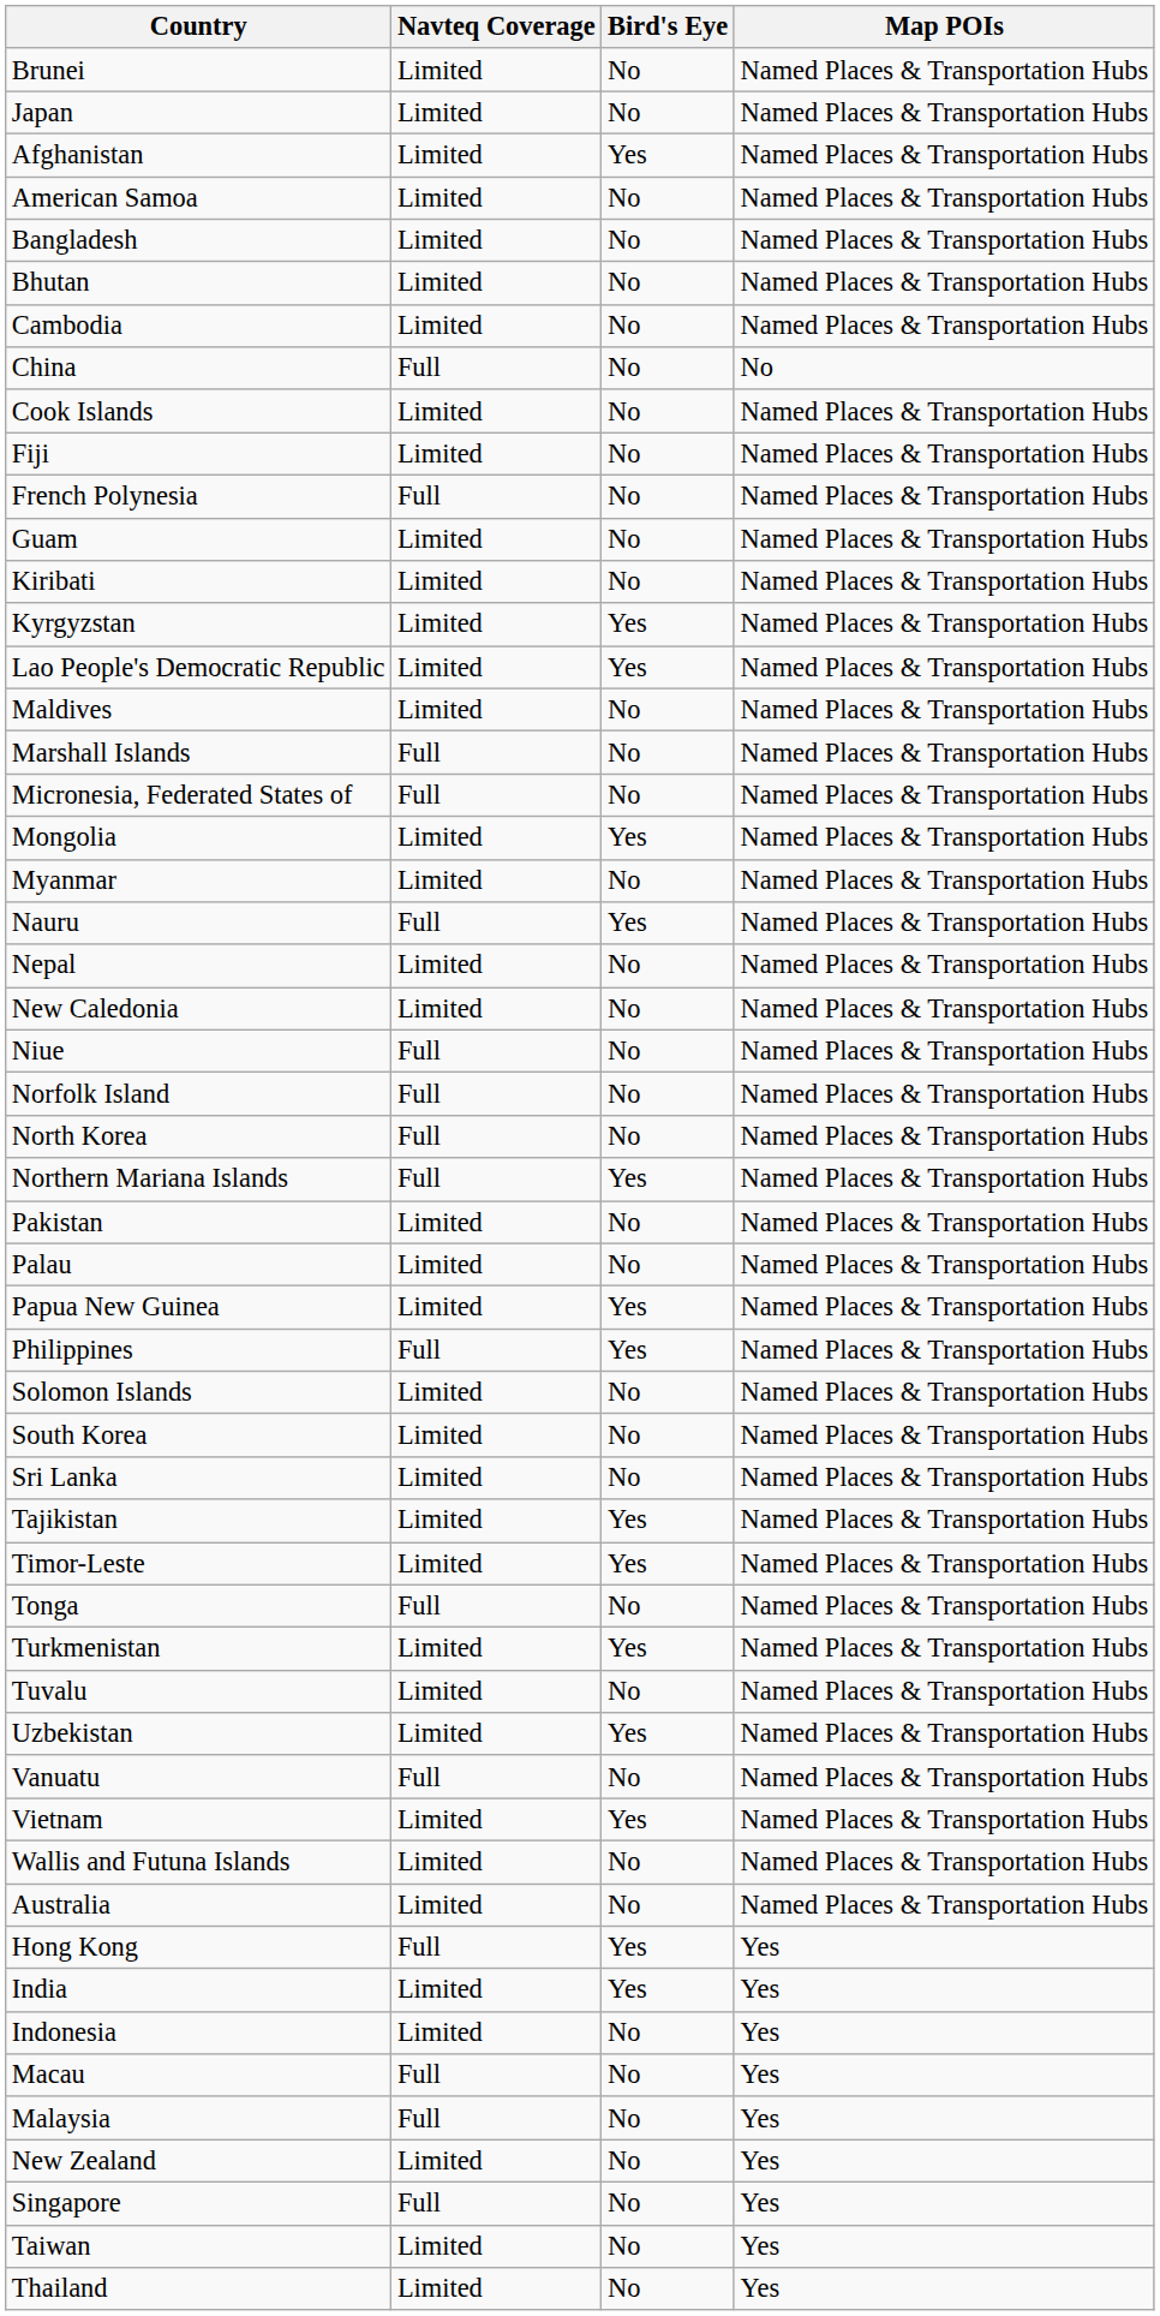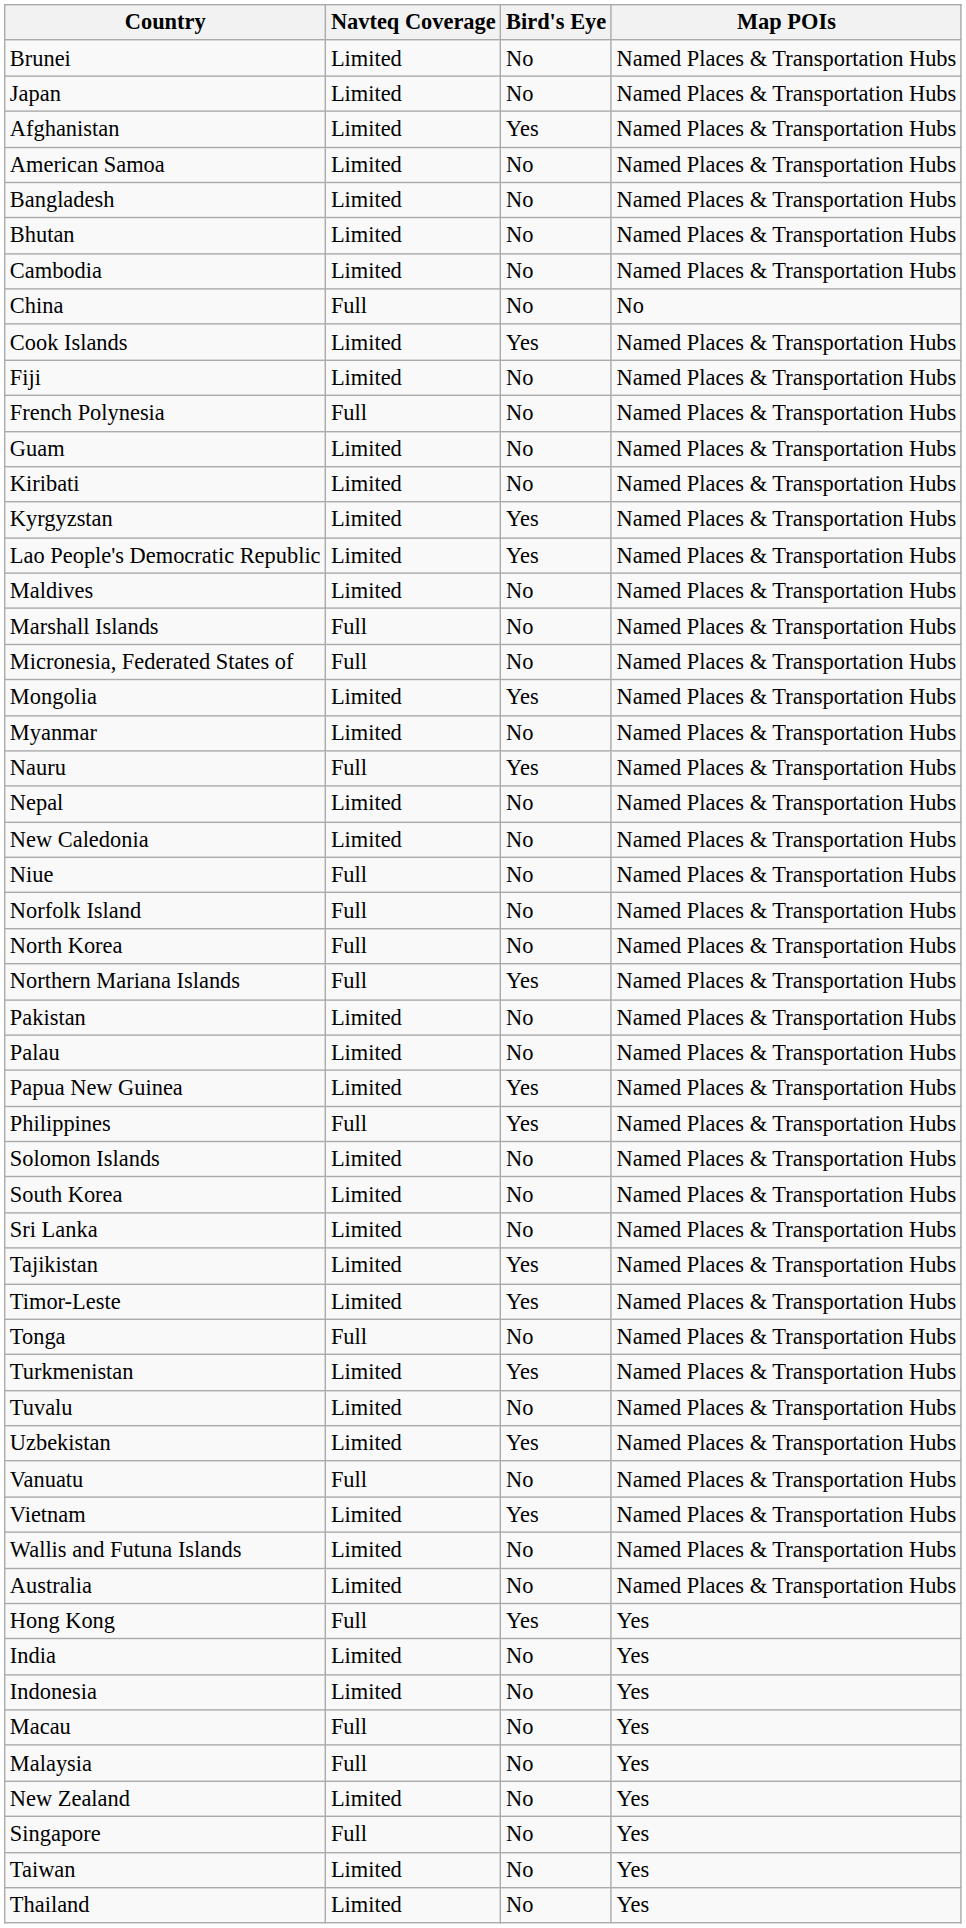Cook Islands | Bird's Eye: No -> Yes
India | Bird's Eye: Yes -> No
